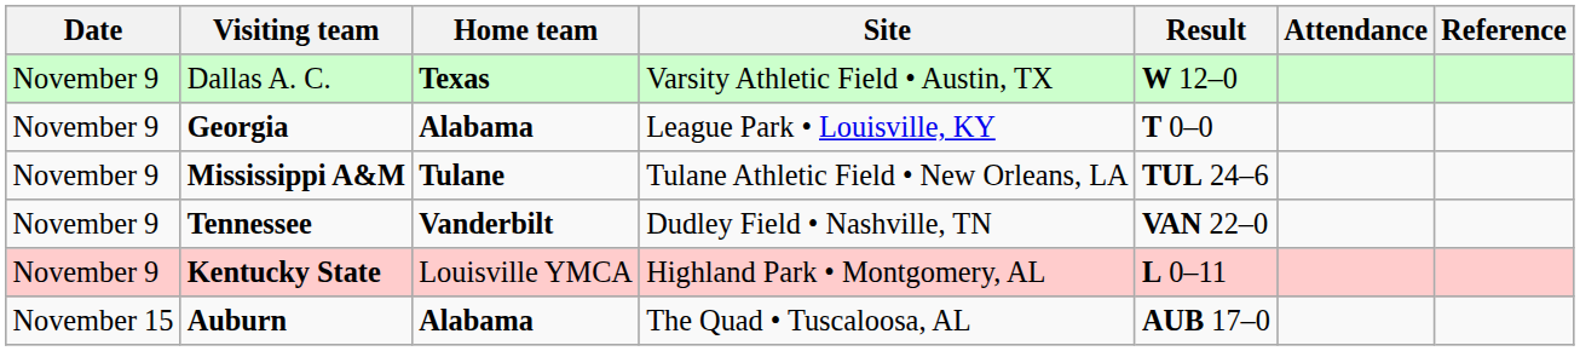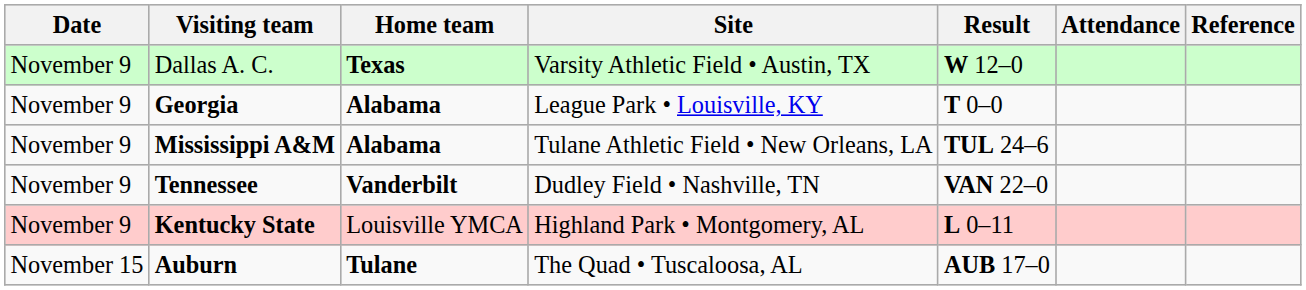Mississippi A&M | Home team: Tulane -> Alabama
Auburn | Home team: Alabama -> Tulane
